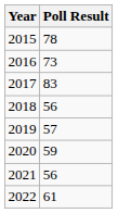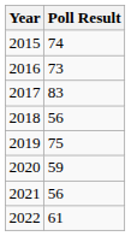2015 | Poll Result: 78 -> 74
2019 | Poll Result: 57 -> 75
